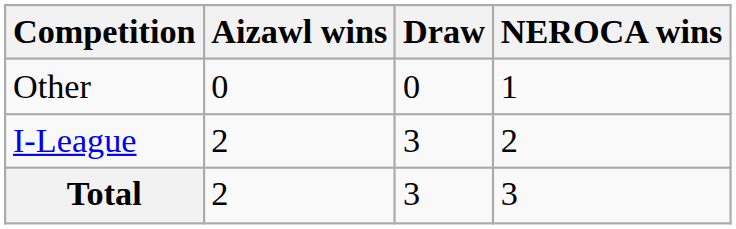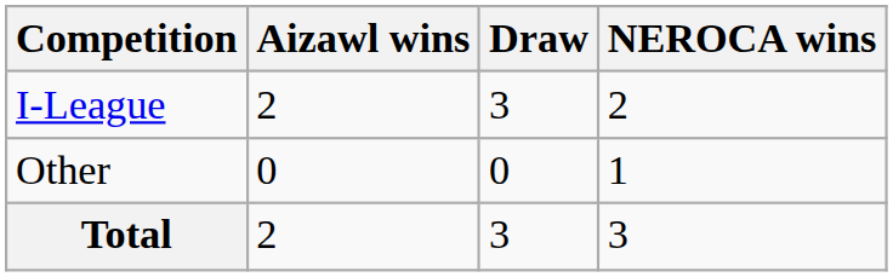rows swapped: I-League <-> Other
